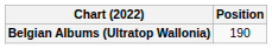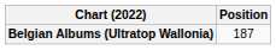Belgian Albums (Ultratop Wallonia) | Position: 190 -> 187
